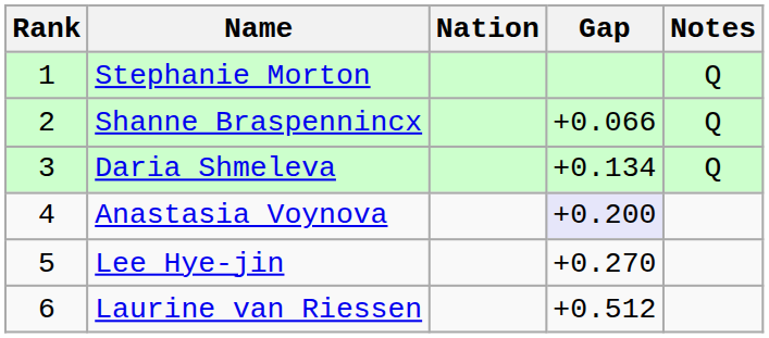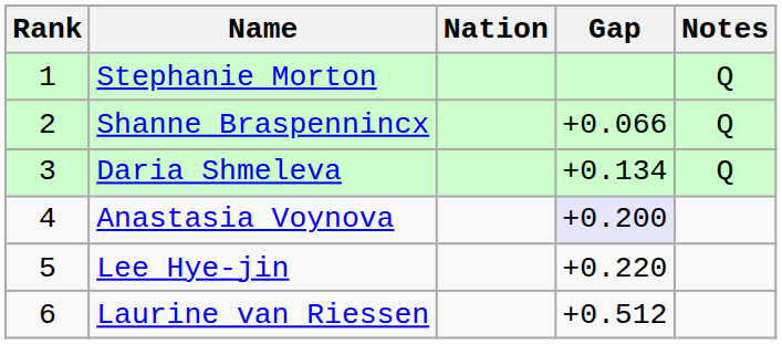Lee Hye-jin | Gap: +0.270 -> +0.220
